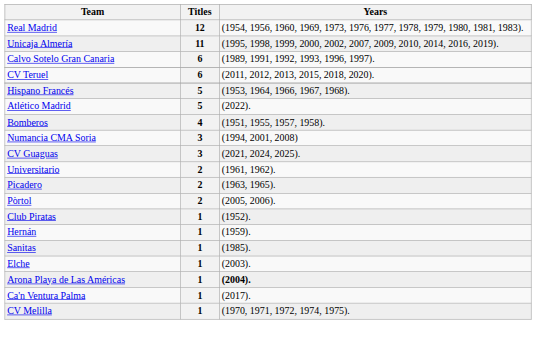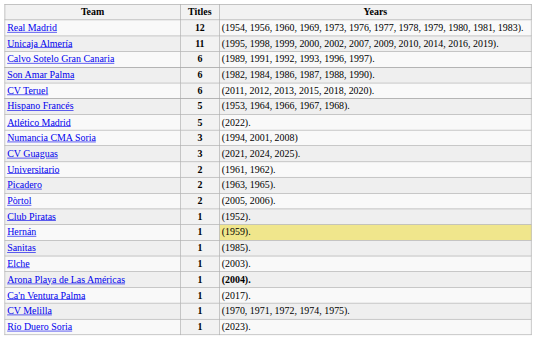+ row: Son Amar Palma | 6 | (1982, 1984, 1986, 1987, 1988, 1990).
- row: Bomberos | 4 | (1951, 1955, 1957, 1958).
Hernán | Years: no background -> khaki background
+ row: Río Duero Soria | 1 | (2023).
